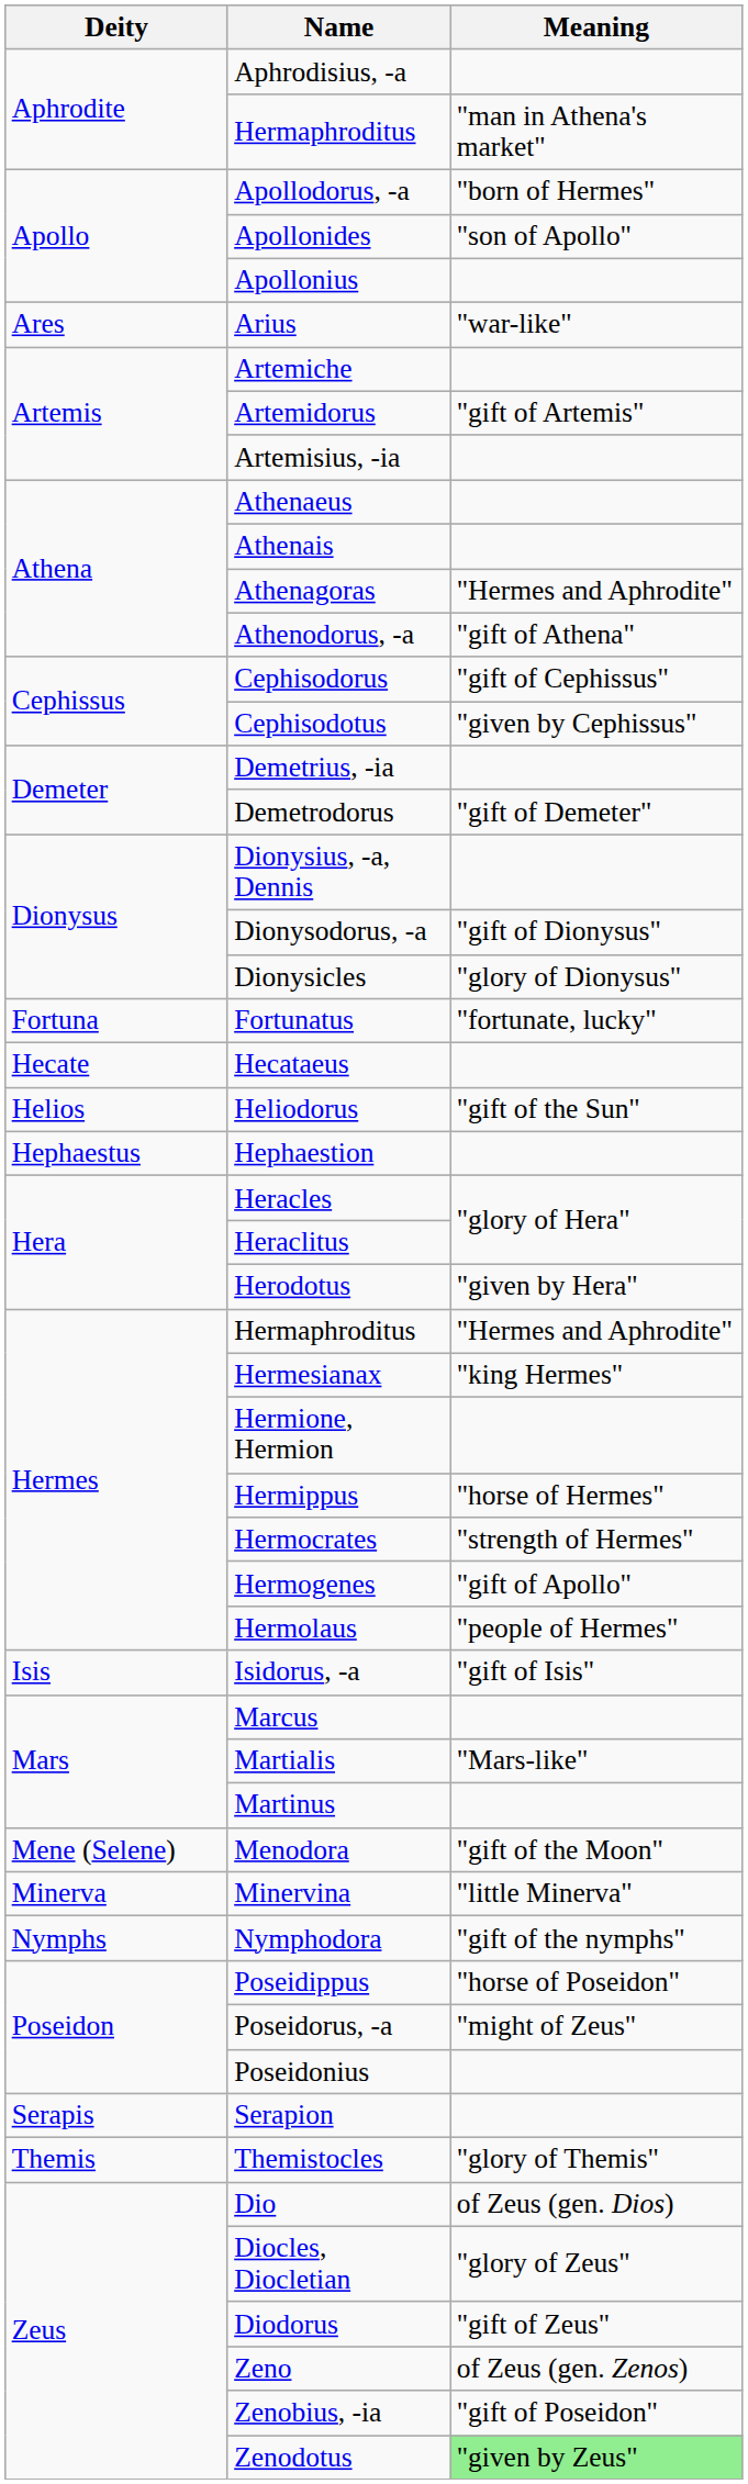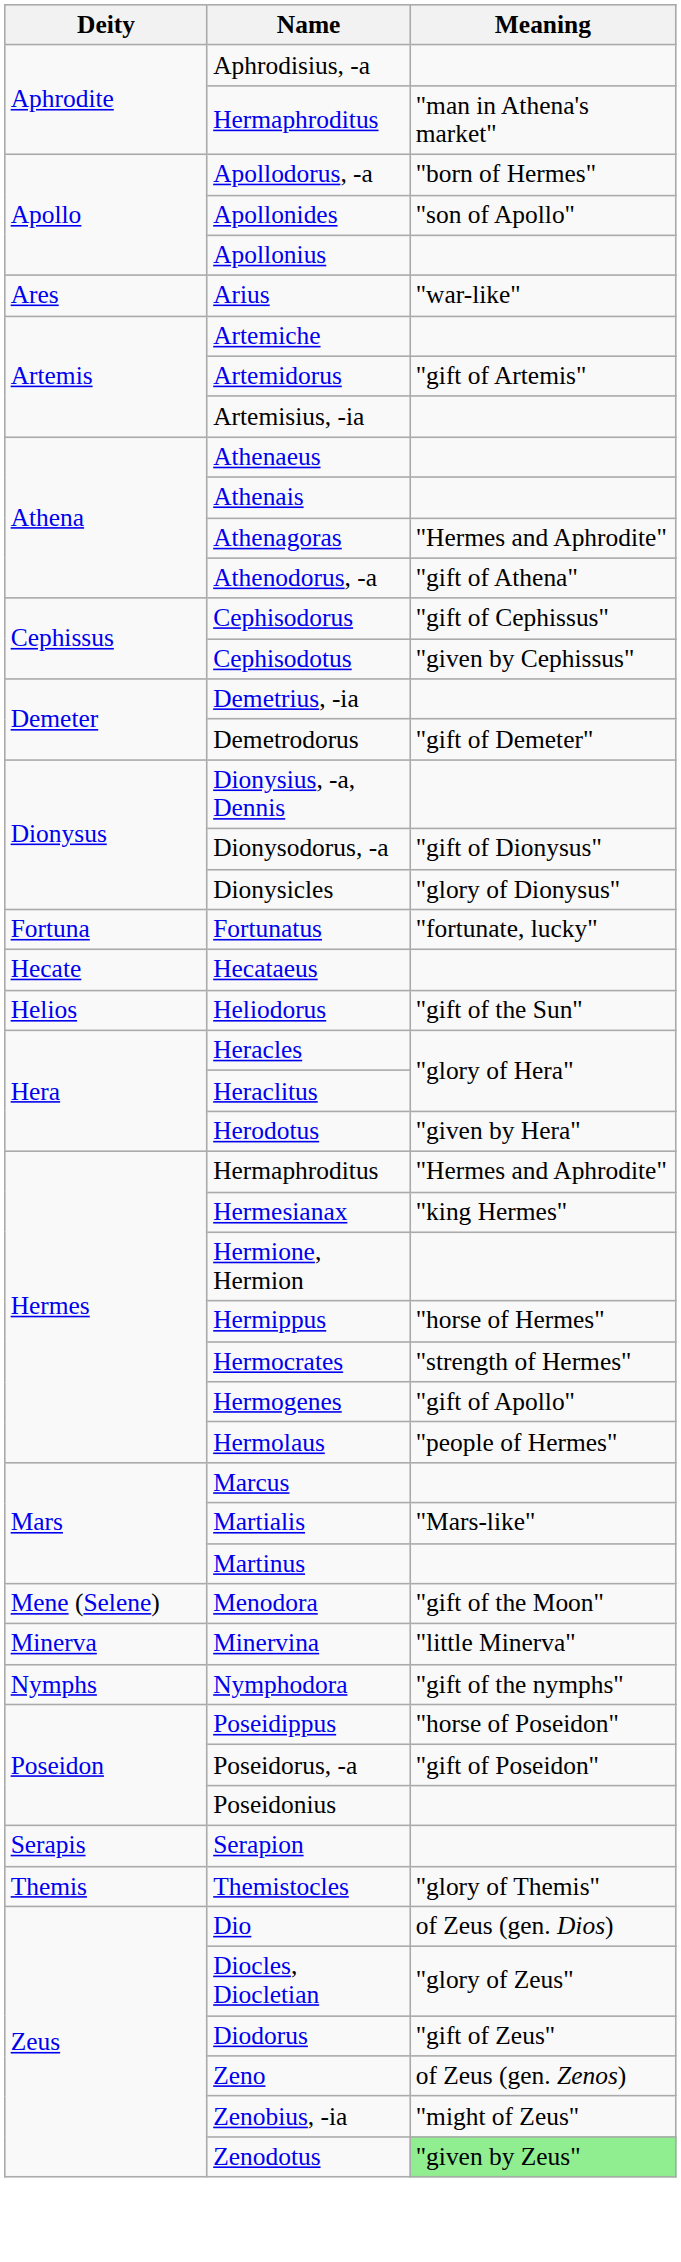- row: Hephaestus | Hephaestion
- row: Isis | Isidorus, -a | "gift of Isis"
Poseidorus, -a | Meaning: "might of Zeus" -> "gift of Poseidon"
Zenobius, -ia | Meaning: "gift of Poseidon" -> "might of Zeus"
